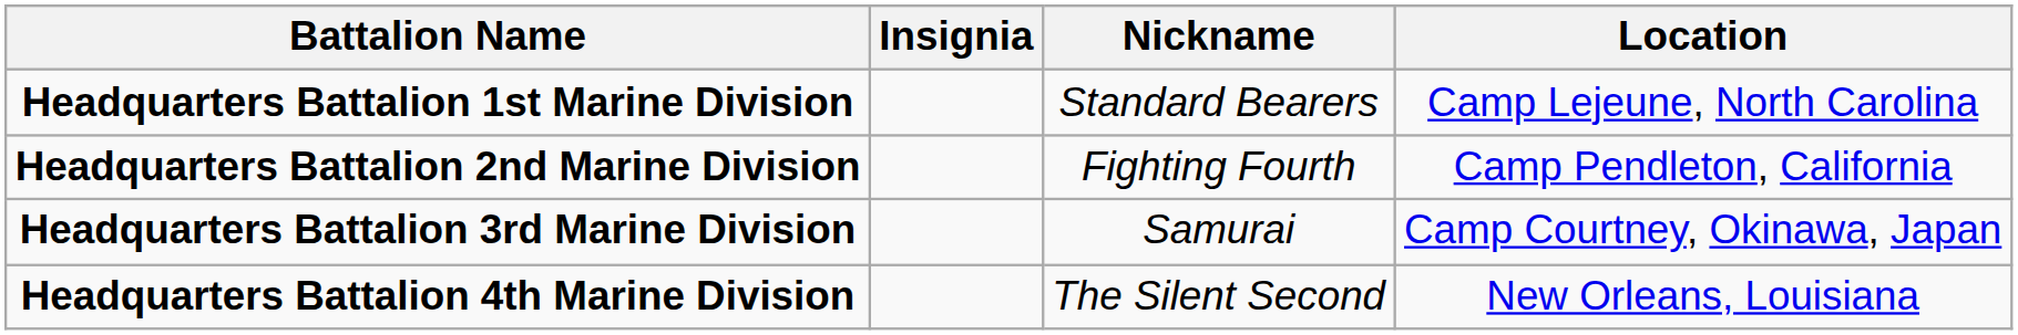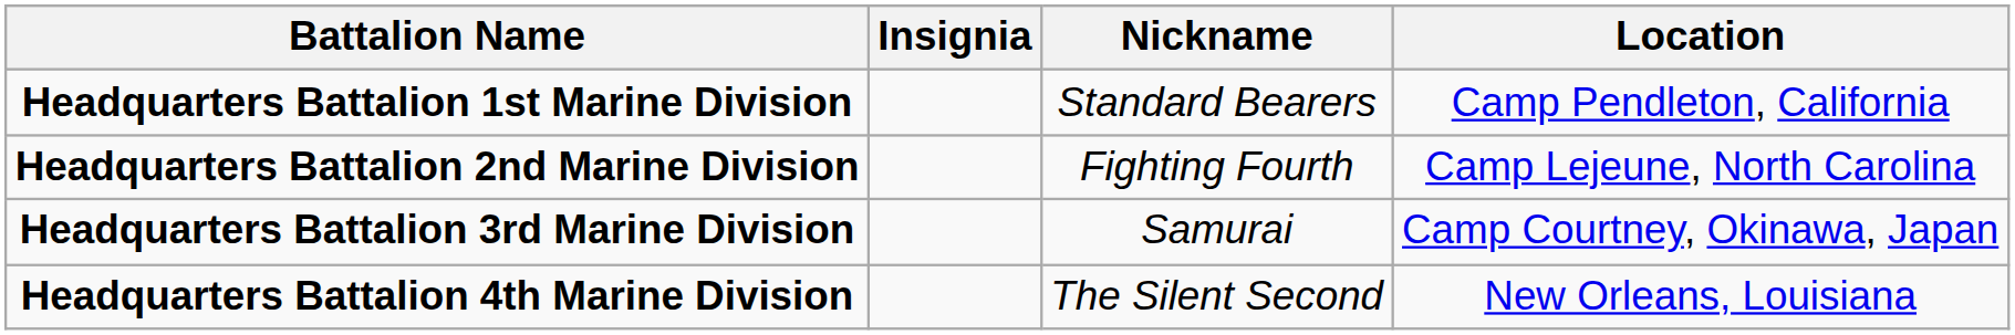Headquarters Battalion 1st Marine Division | Location: Camp Lejeune, North Carolina -> Camp Pendleton, California
Headquarters Battalion 2nd Marine Division | Location: Camp Pendleton, California -> Camp Lejeune, North Carolina
